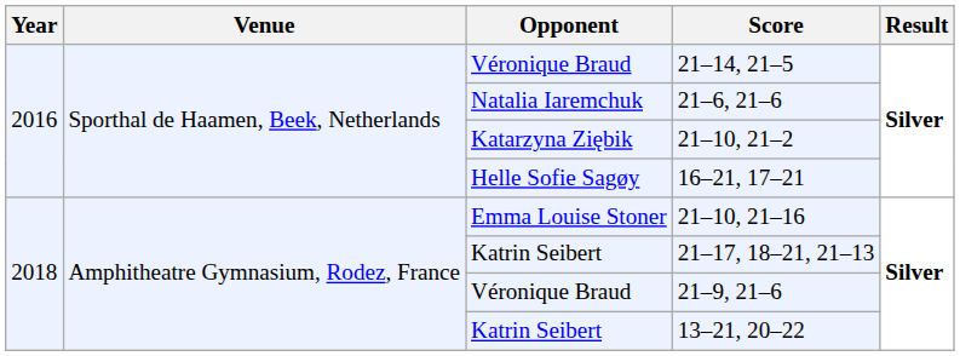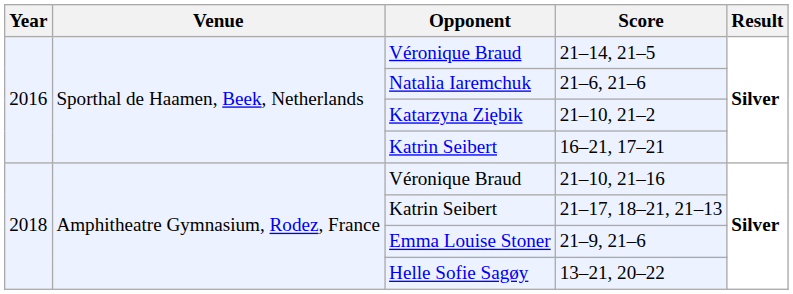16–21, 17–21 | Opponent: Helle Sofie Sagøy -> Katrin Seibert
21–10, 21–16 | Opponent: Emma Louise Stoner -> Véronique Braud
21–9, 21–6 | Opponent: Véronique Braud -> Emma Louise Stoner
13–21, 20–22 | Opponent: Katrin Seibert -> Helle Sofie Sagøy
